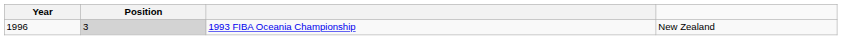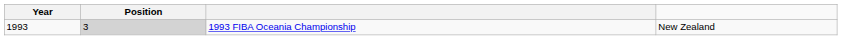1993 FIBA Oceania Championship | Year: 1996 -> 1993
